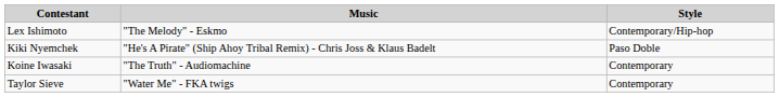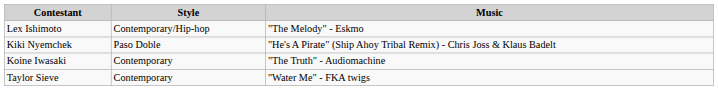columns swapped: Style <-> Music
